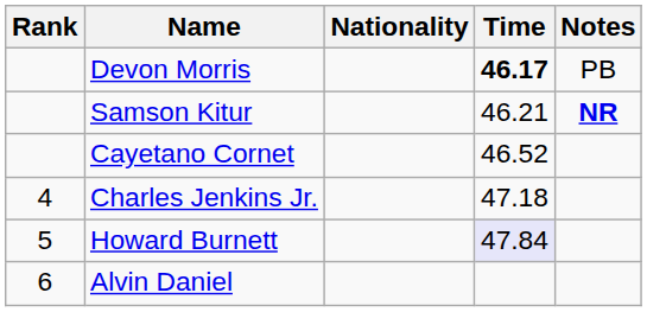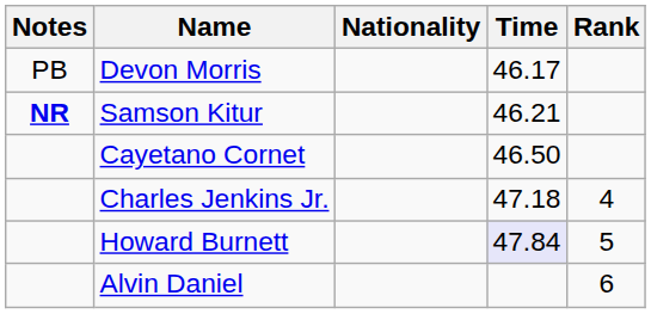columns swapped: Rank <-> Notes
Devon Morris | Time: bold -> normal
Cayetano Cornet | Time: 46.52 -> 46.50
